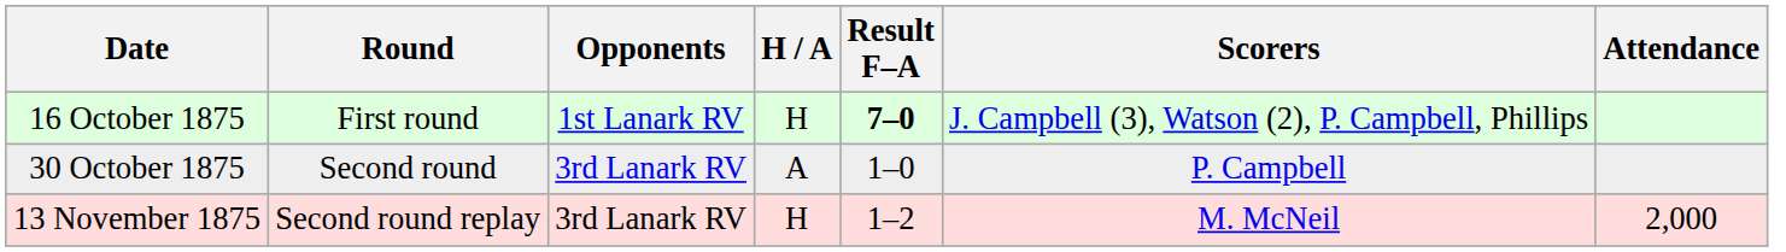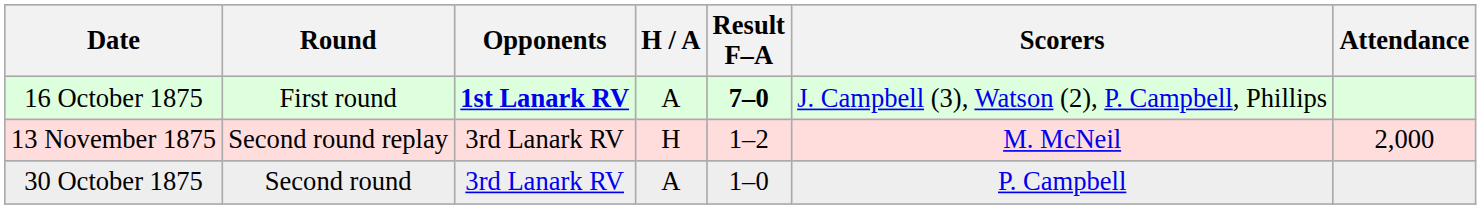16 October 1875 | Opponents: normal -> bold
16 October 1875 | H / A: H -> A
rows swapped: 30 October 1875 <-> 13 November 1875
